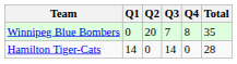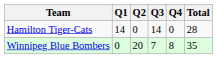rows swapped: Winnipeg Blue Bombers <-> Hamilton Tiger-Cats
